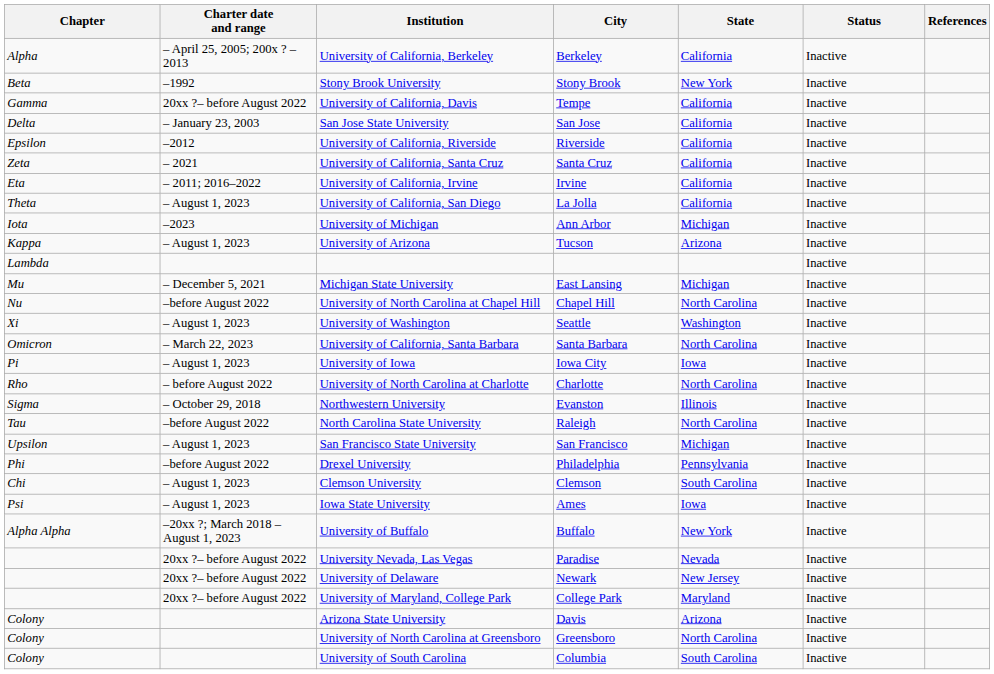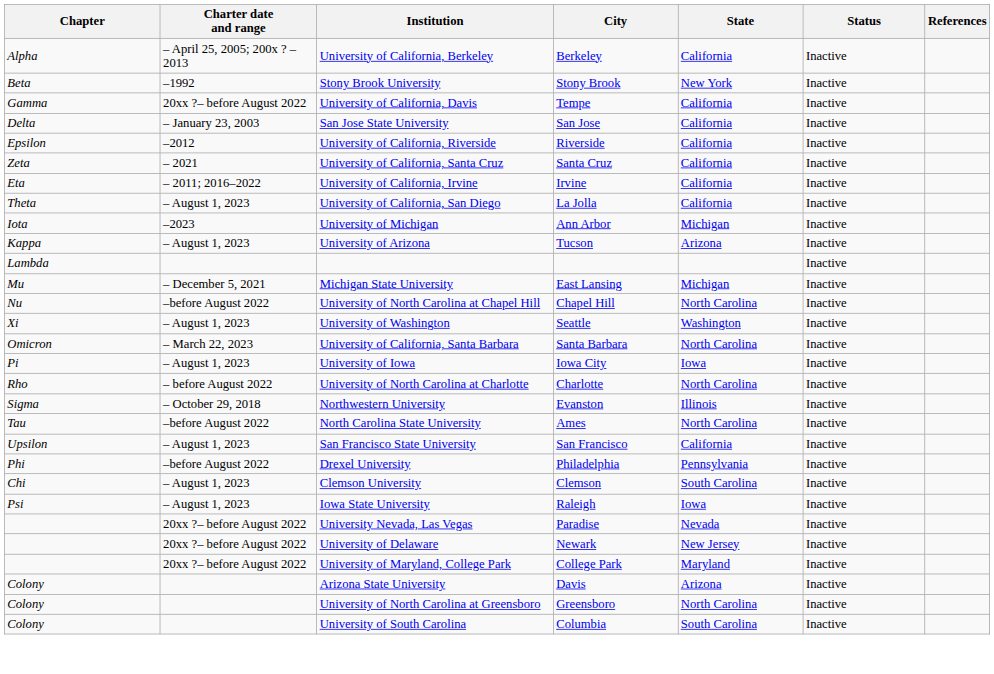North Carolina State University | City: Raleigh -> Ames
San Francisco State University | State: Michigan -> California
Iowa State University | City: Ames -> Raleigh
- row: Alpha Alpha | –20xx ?; March 2018 – August 1, 2023 | University of Buffalo | Buffalo | New York | Inactive
